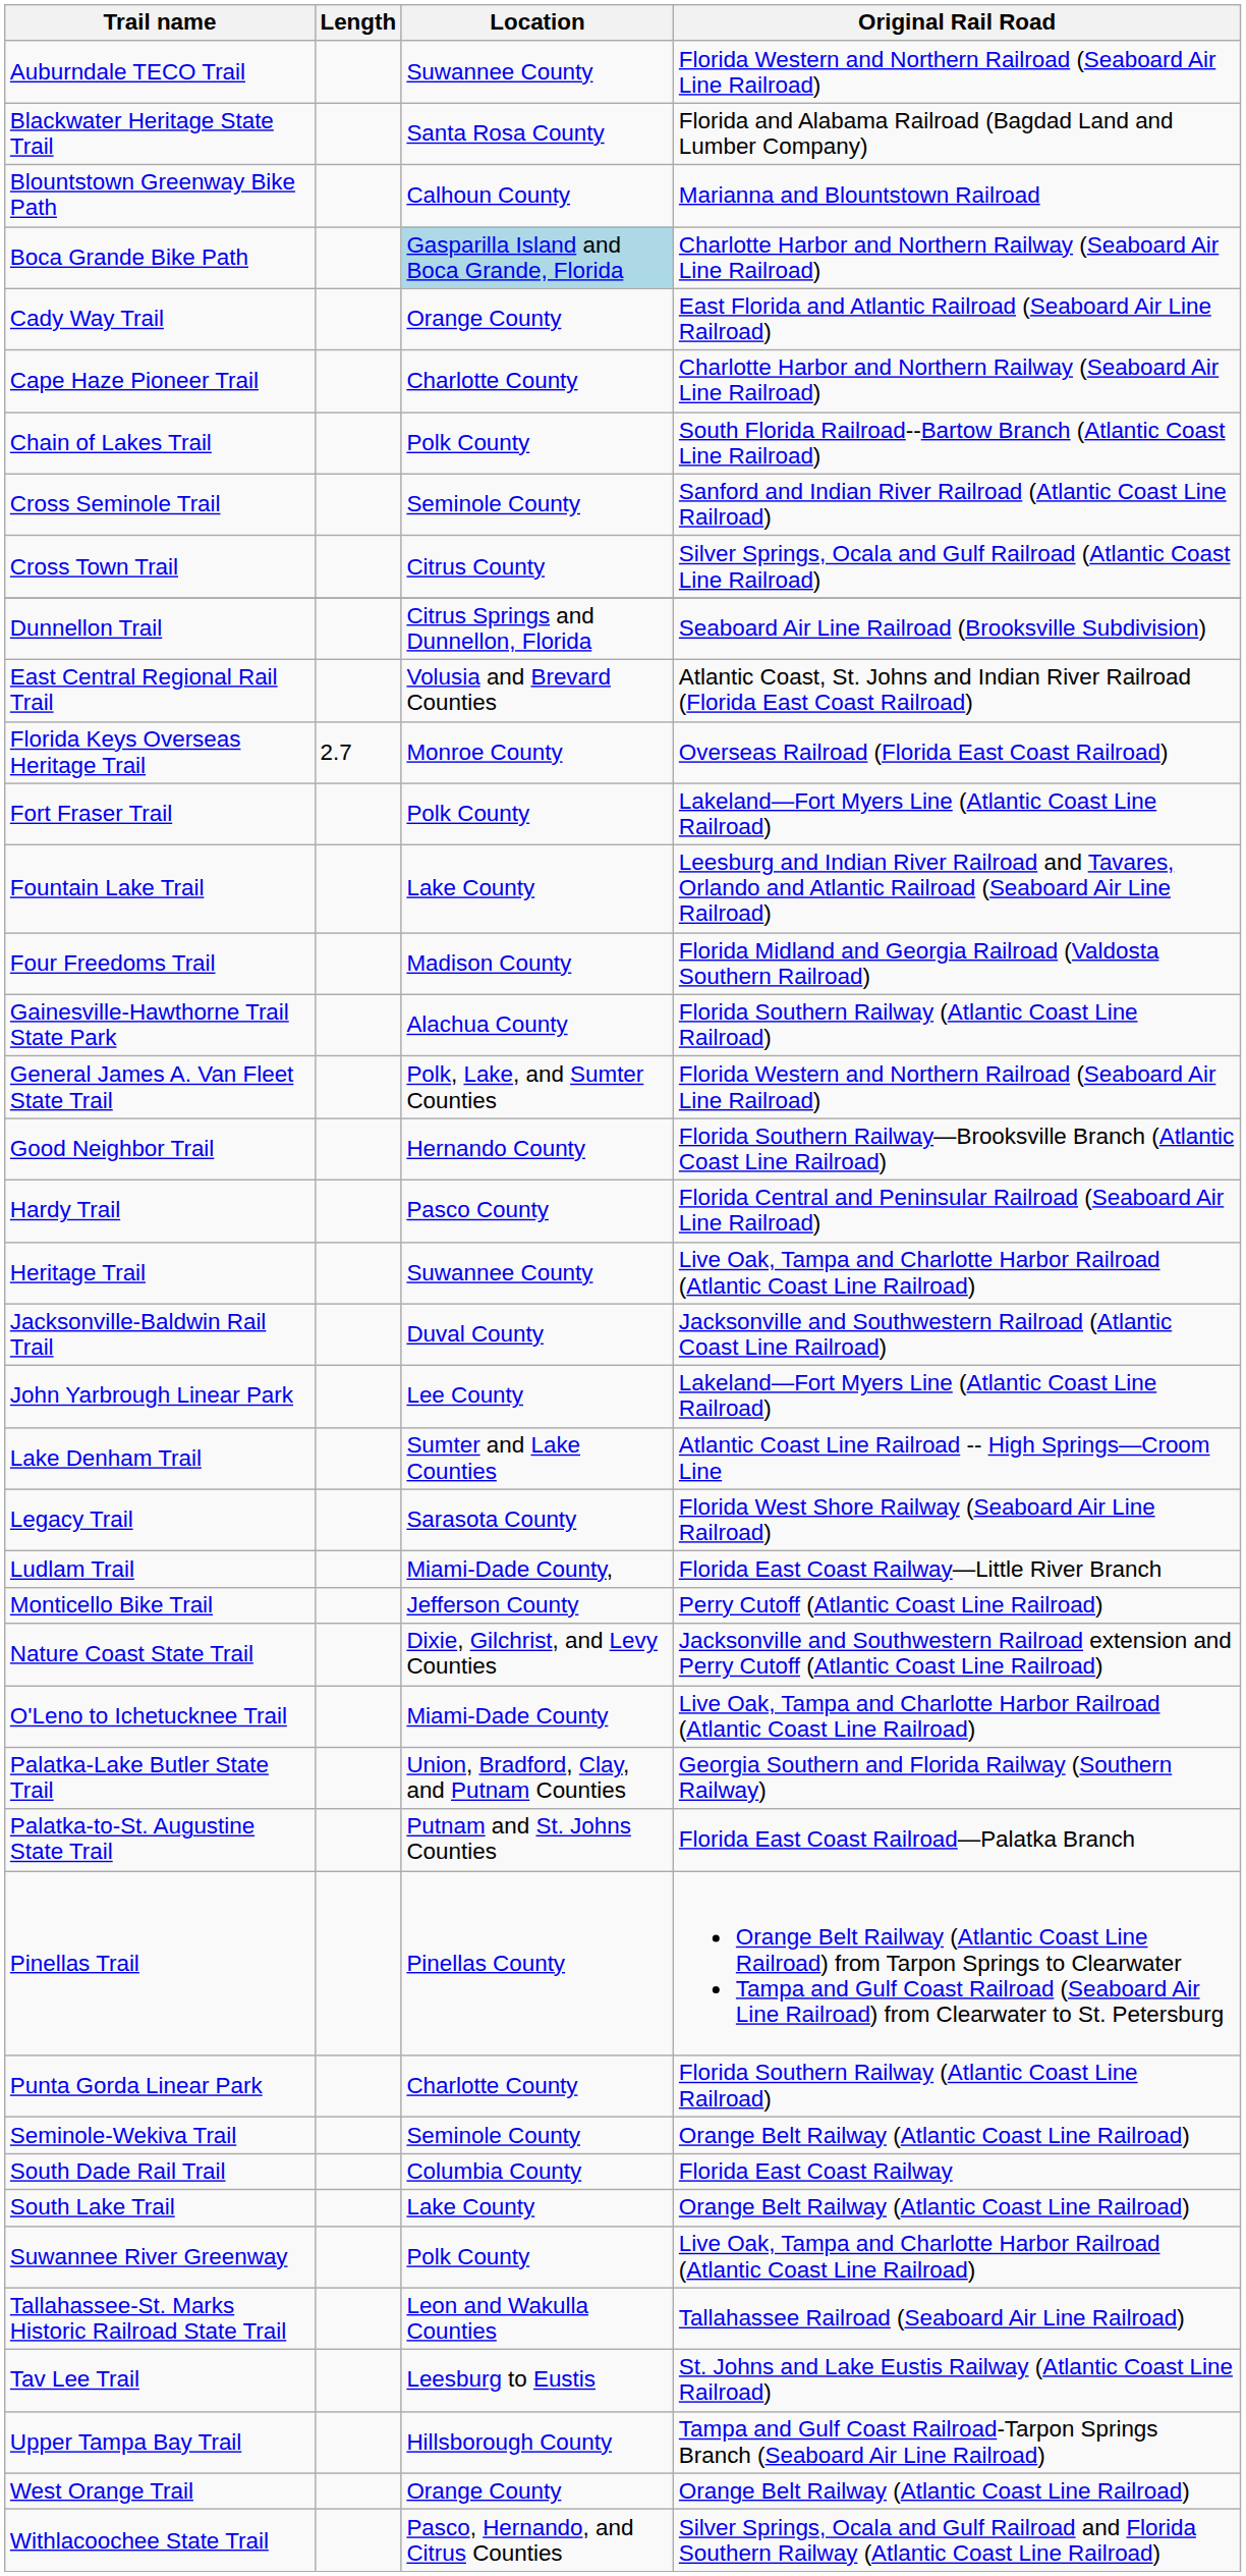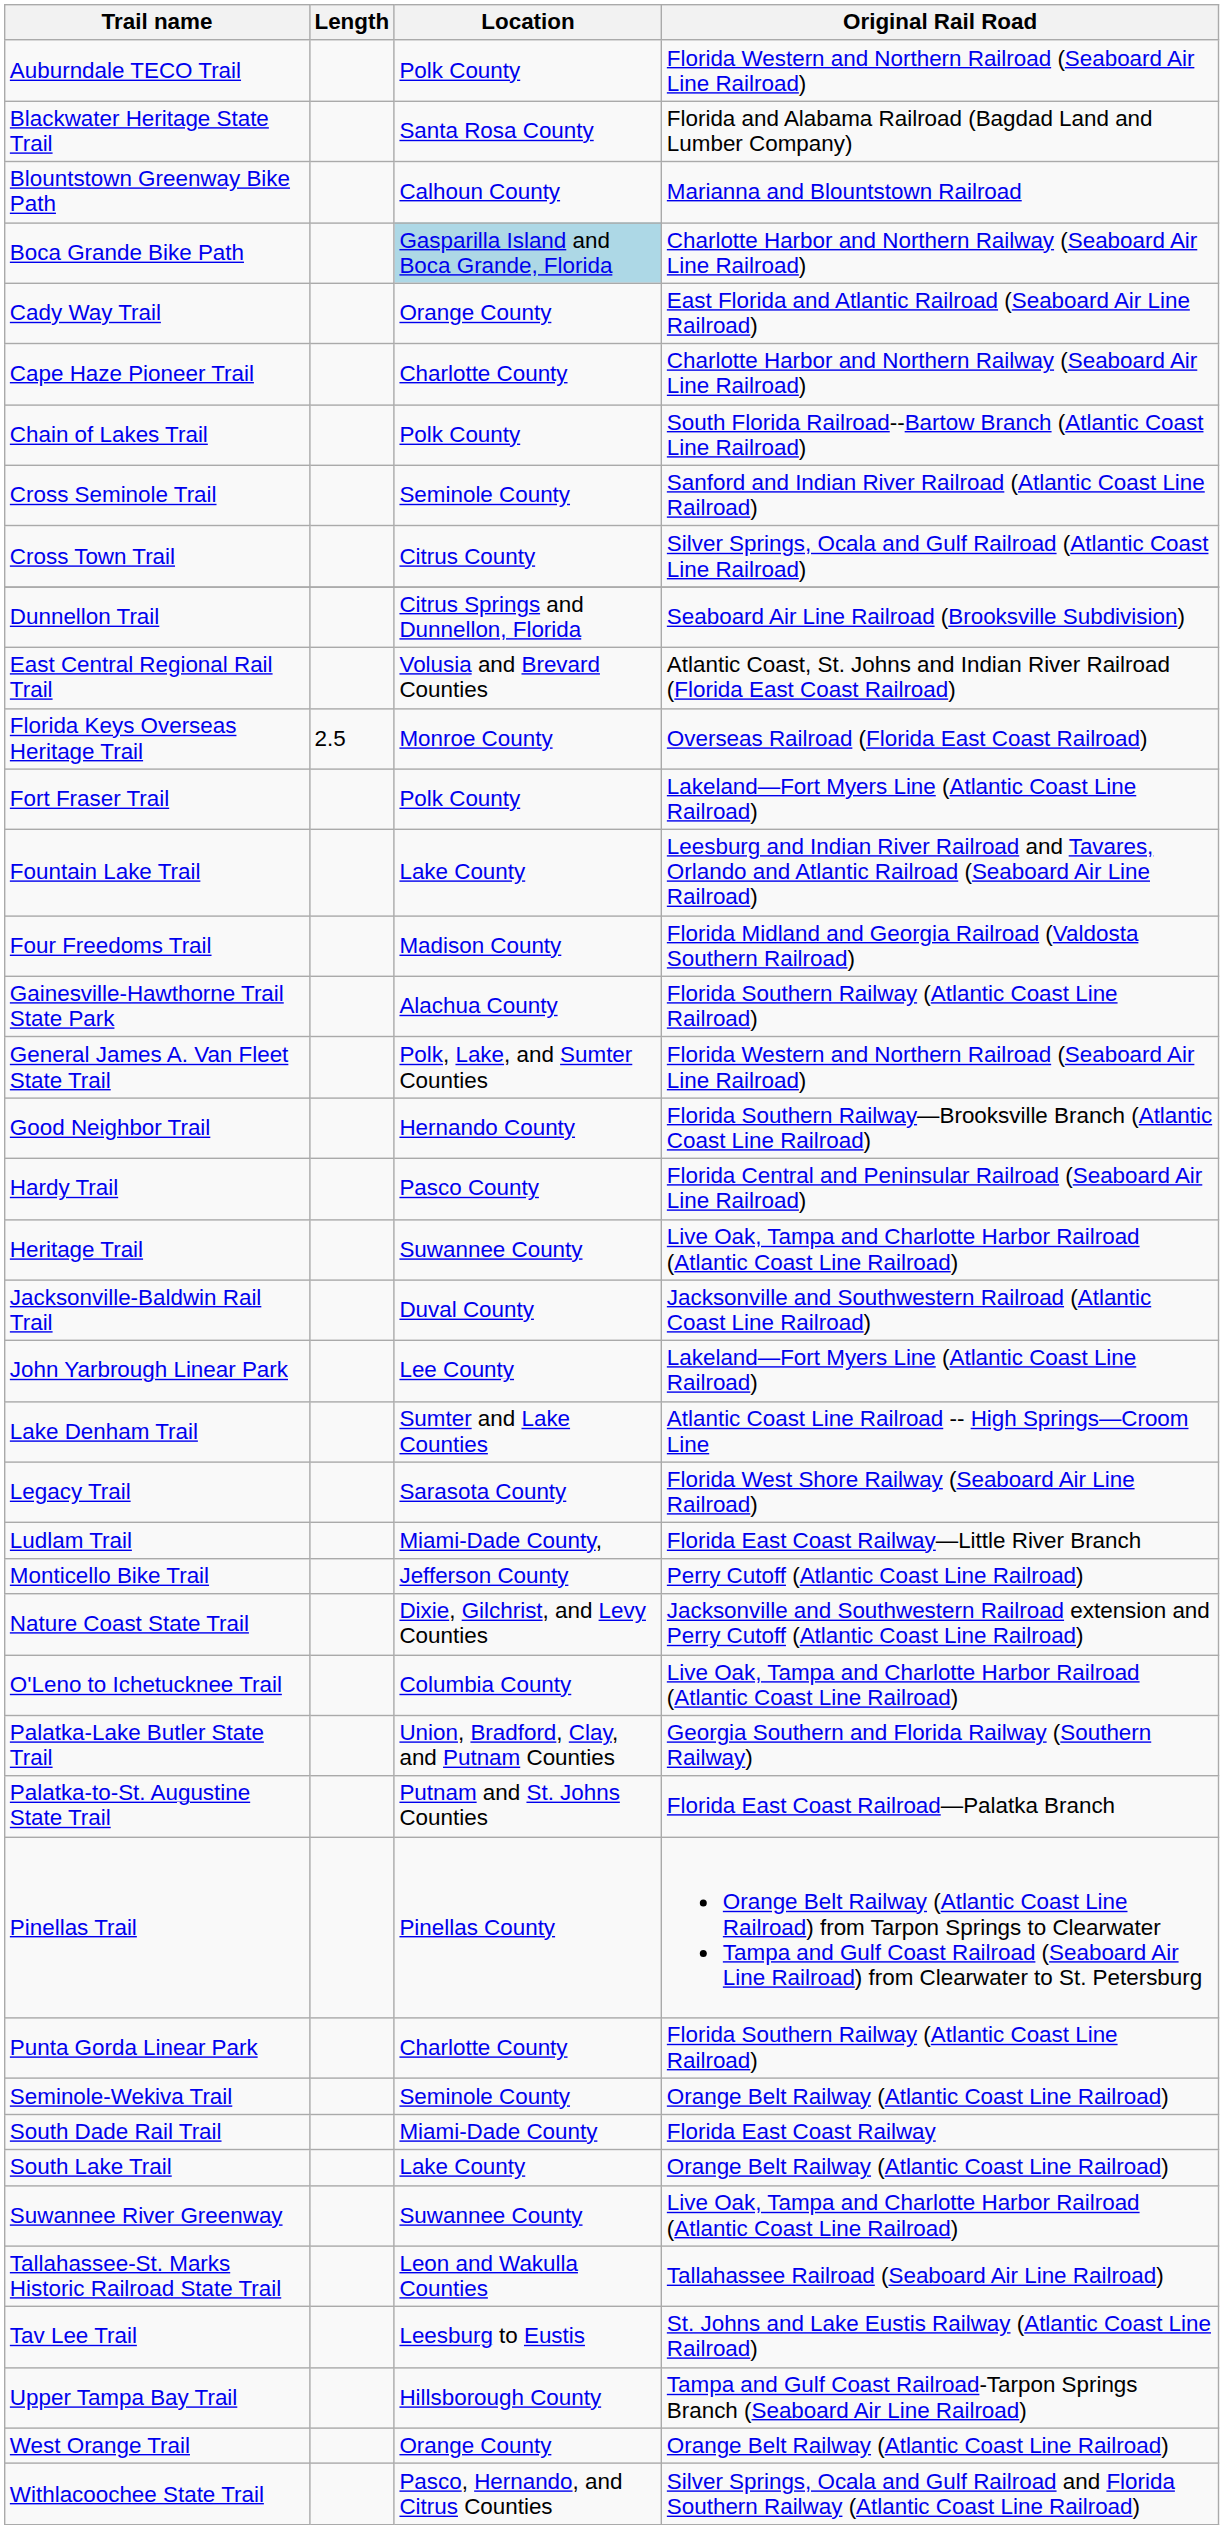Auburndale TECO Trail | Location: Suwannee County -> Polk County
Florida Keys Overseas Heritage Trail | Length: 2.7 -> 2.5
O'Leno to Ichetucknee Trail | Location: Miami-Dade County -> Columbia County
South Dade Rail Trail | Location: Columbia County -> Miami-Dade County
Suwannee River Greenway | Location: Polk County -> Suwannee County
